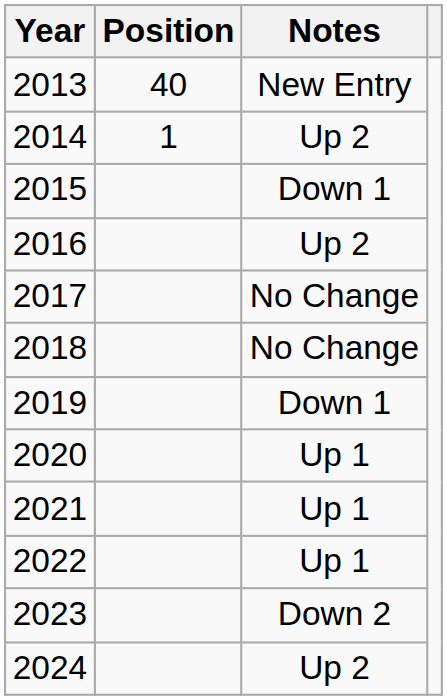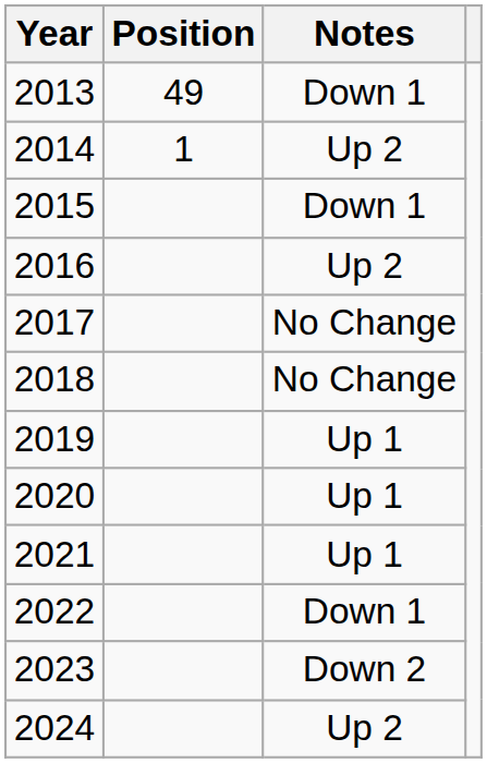2013 | Position: 40 -> 49
2013 | Notes: New Entry -> Down 1
2019 | Notes: Down 1 -> Up 1
2022 | Notes: Up 1 -> Down 1
